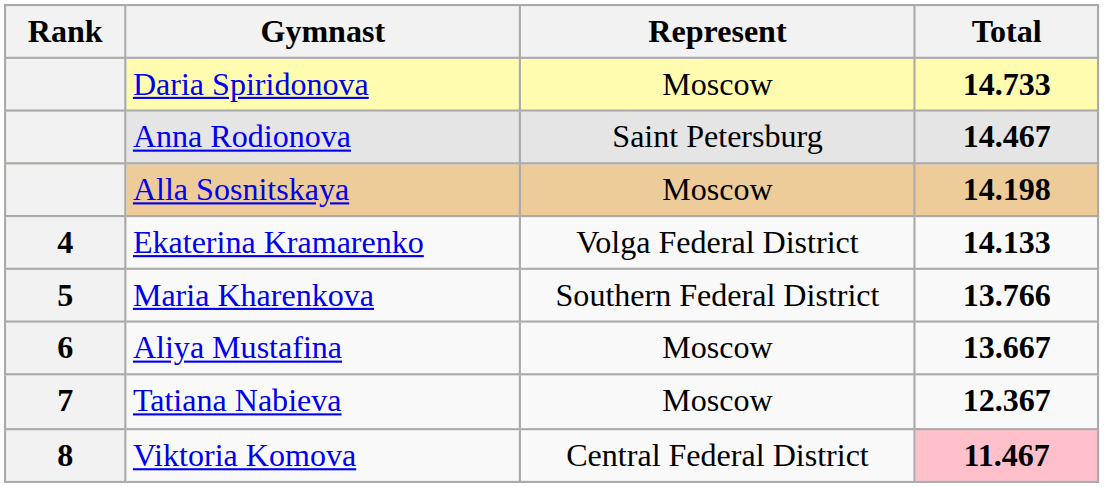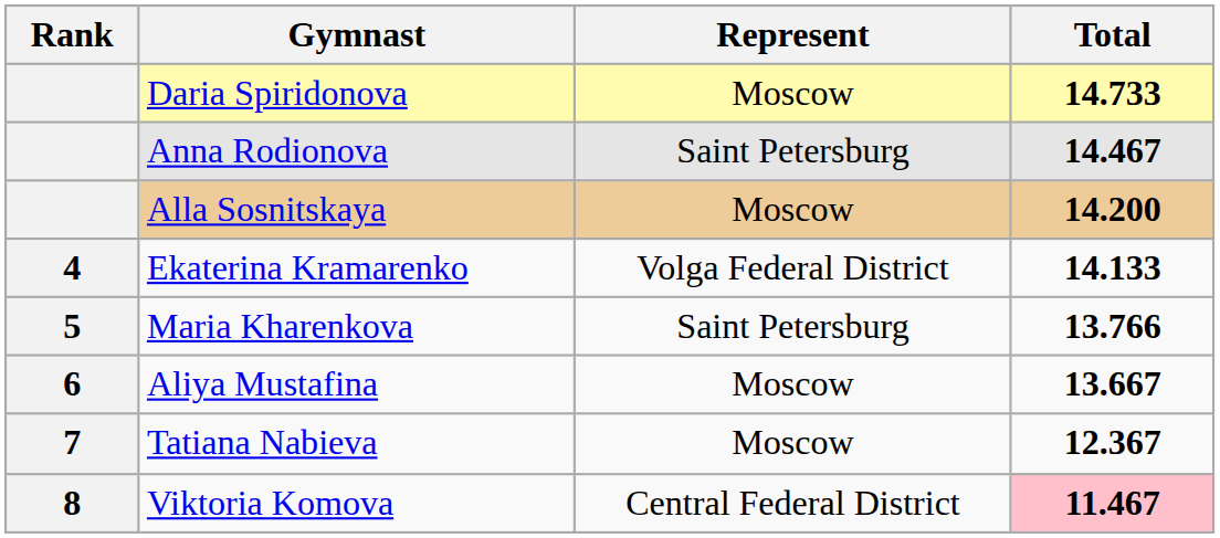Alla Sosnitskaya | Total: 14.198 -> 14.200
Maria Kharenkova | Represent: Southern Federal District -> Saint Petersburg
